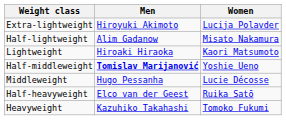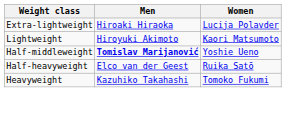Extra-lightweight | Men: Hiroyuki Akimoto -> Hiroaki Hiraoka
- row: Half-lightweight | Alim Gadanow | Misato Nakamura
Lightweight | Men: Hiroaki Hiraoka -> Hiroyuki Akimoto
- row: Middleweight | Hugo Pessanha | Lucie Décosse
